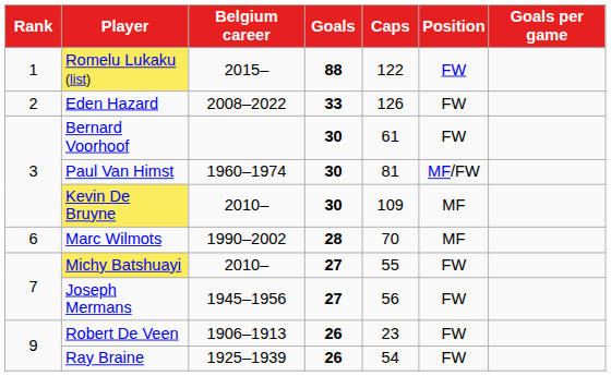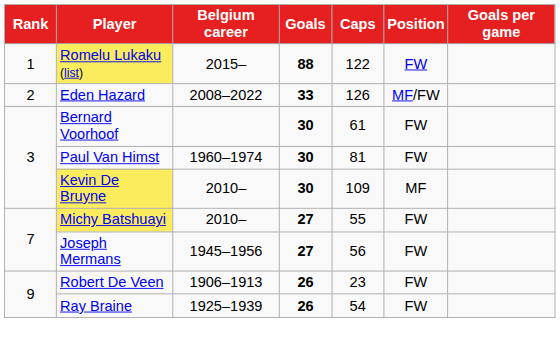Eden Hazard | Position: FW -> MF/FW
Paul Van Himst | Position: MF/FW -> FW
- row: 6 | Marc Wilmots | 1990–2002 | 28 | 70 | MF
